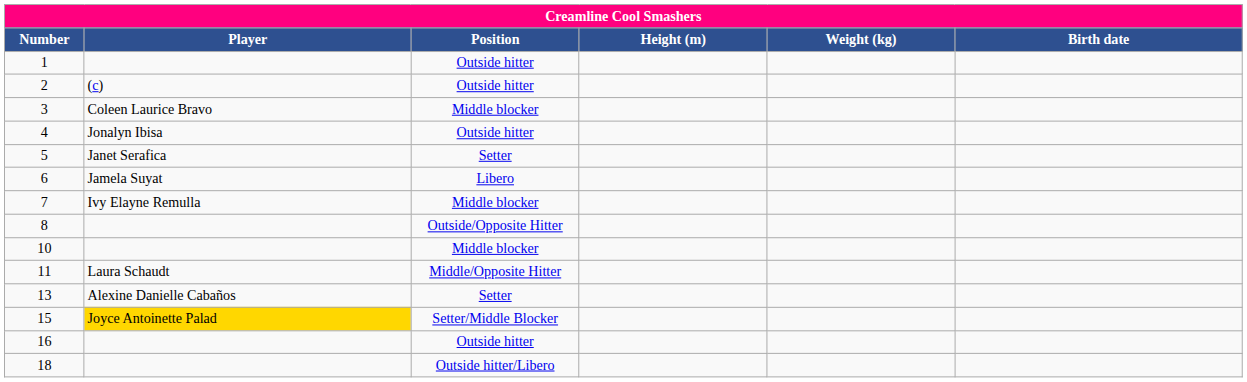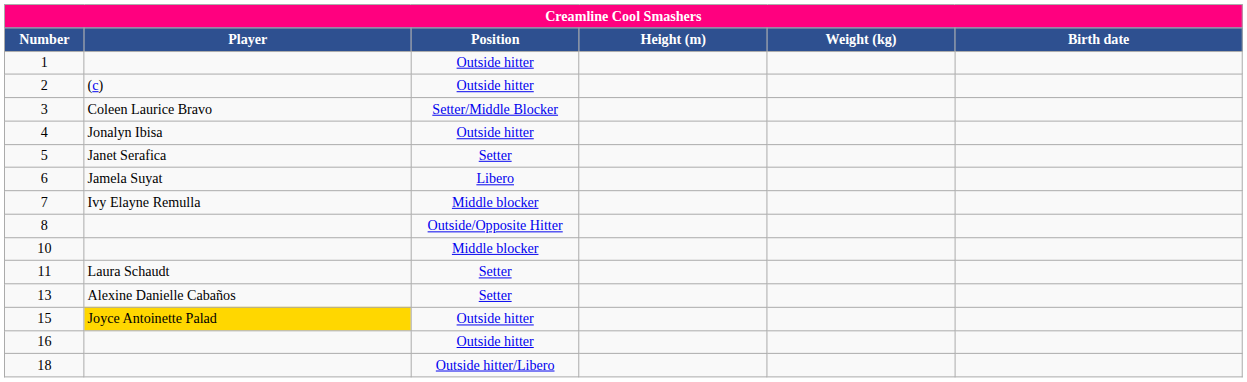3 | Position: Middle blocker -> Setter/Middle Blocker
11 | Position: Middle/Opposite Hitter -> Setter
15 | Position: Setter/Middle Blocker -> Outside hitter
